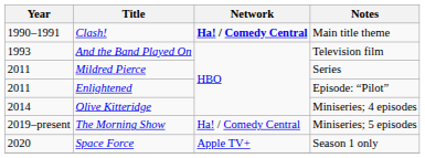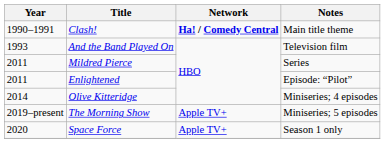The Morning Show | Network: Ha! / Comedy Central -> Apple TV+
